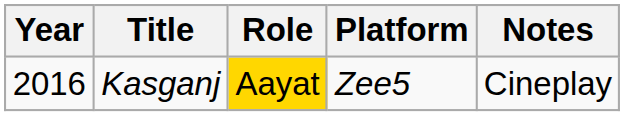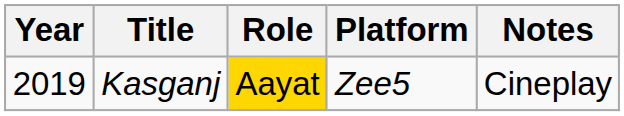Kasganj | Year: 2016 -> 2019
